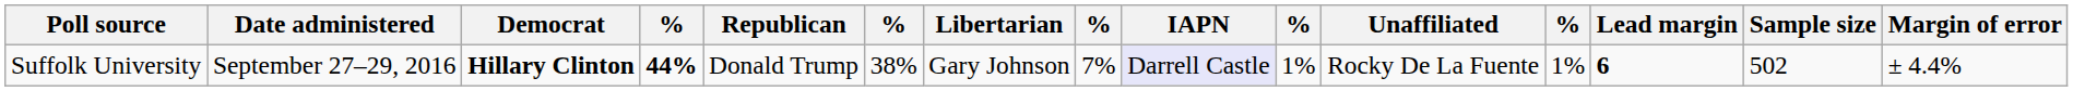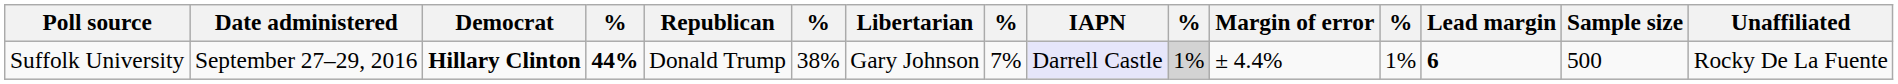columns swapped: Unaffiliated <-> Margin of error
Suffolk University | column 10: no background -> lightgrey background
Suffolk University | Sample size: 502 -> 500
